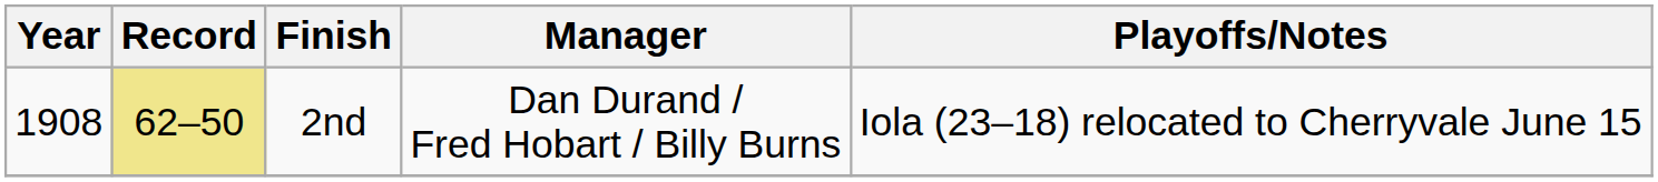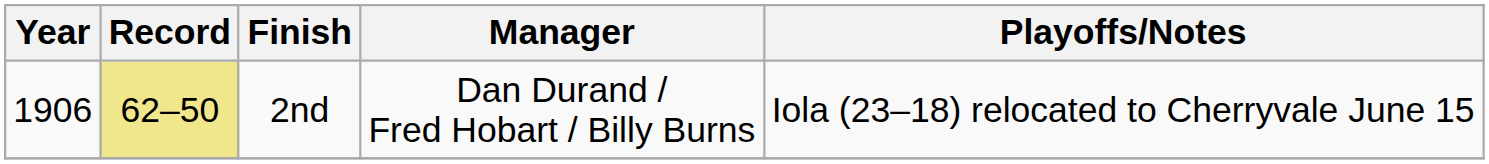2nd | Year: 1908 -> 1906
